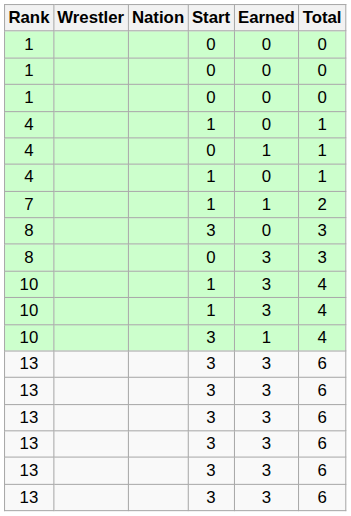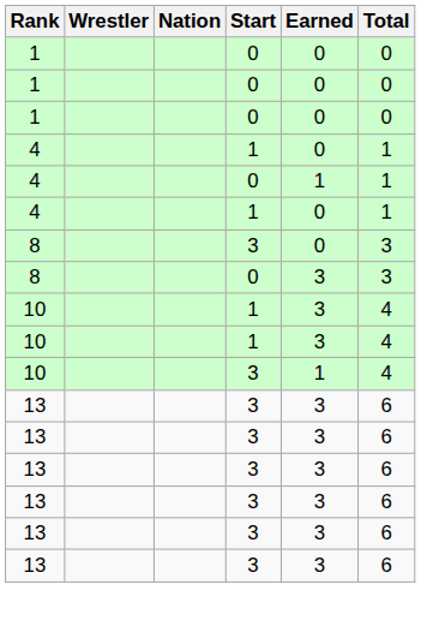- row: 7 | 1 | 1 | 2
